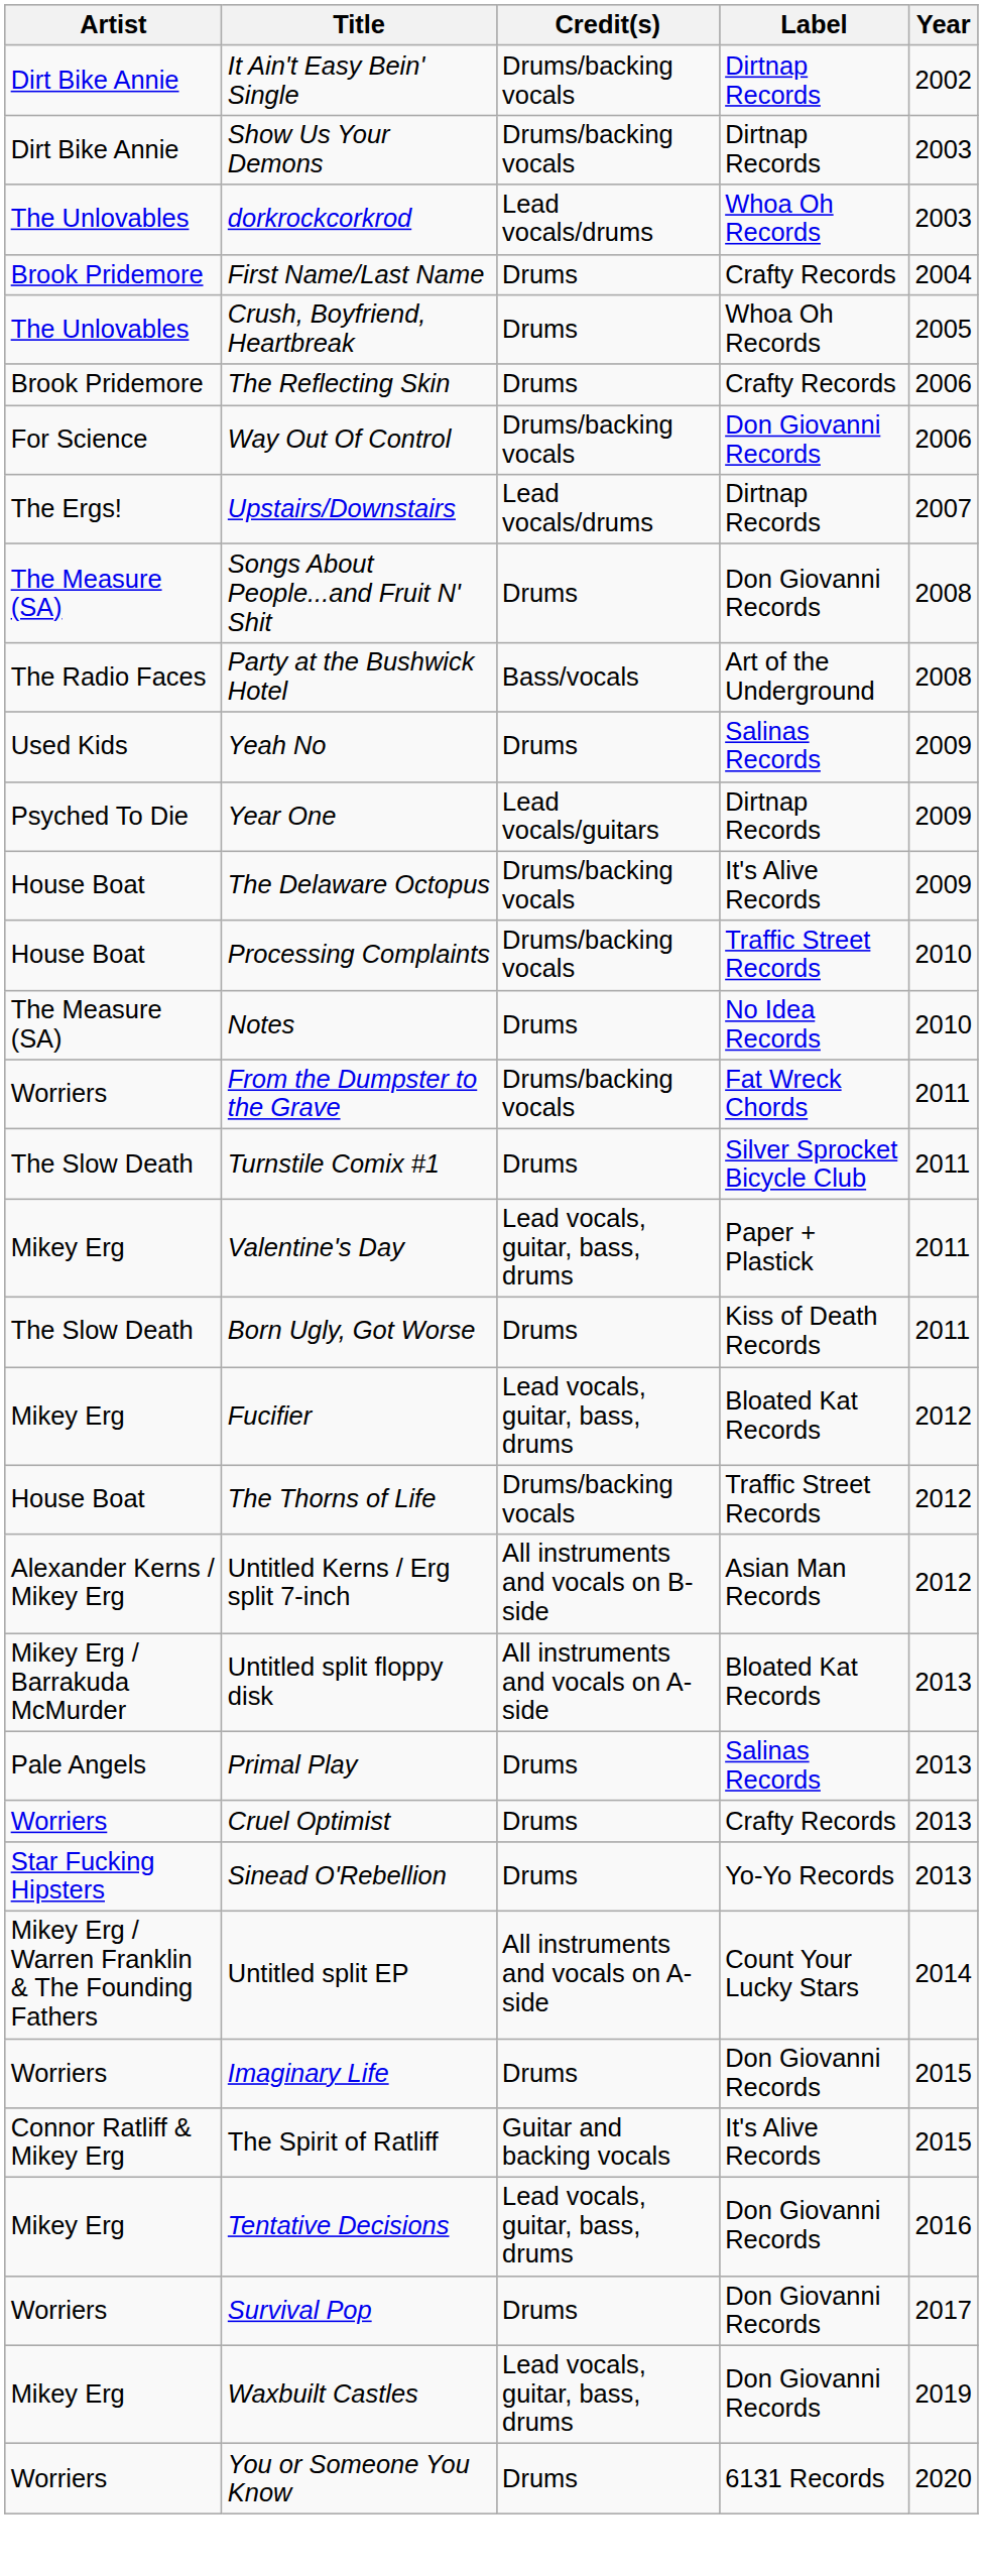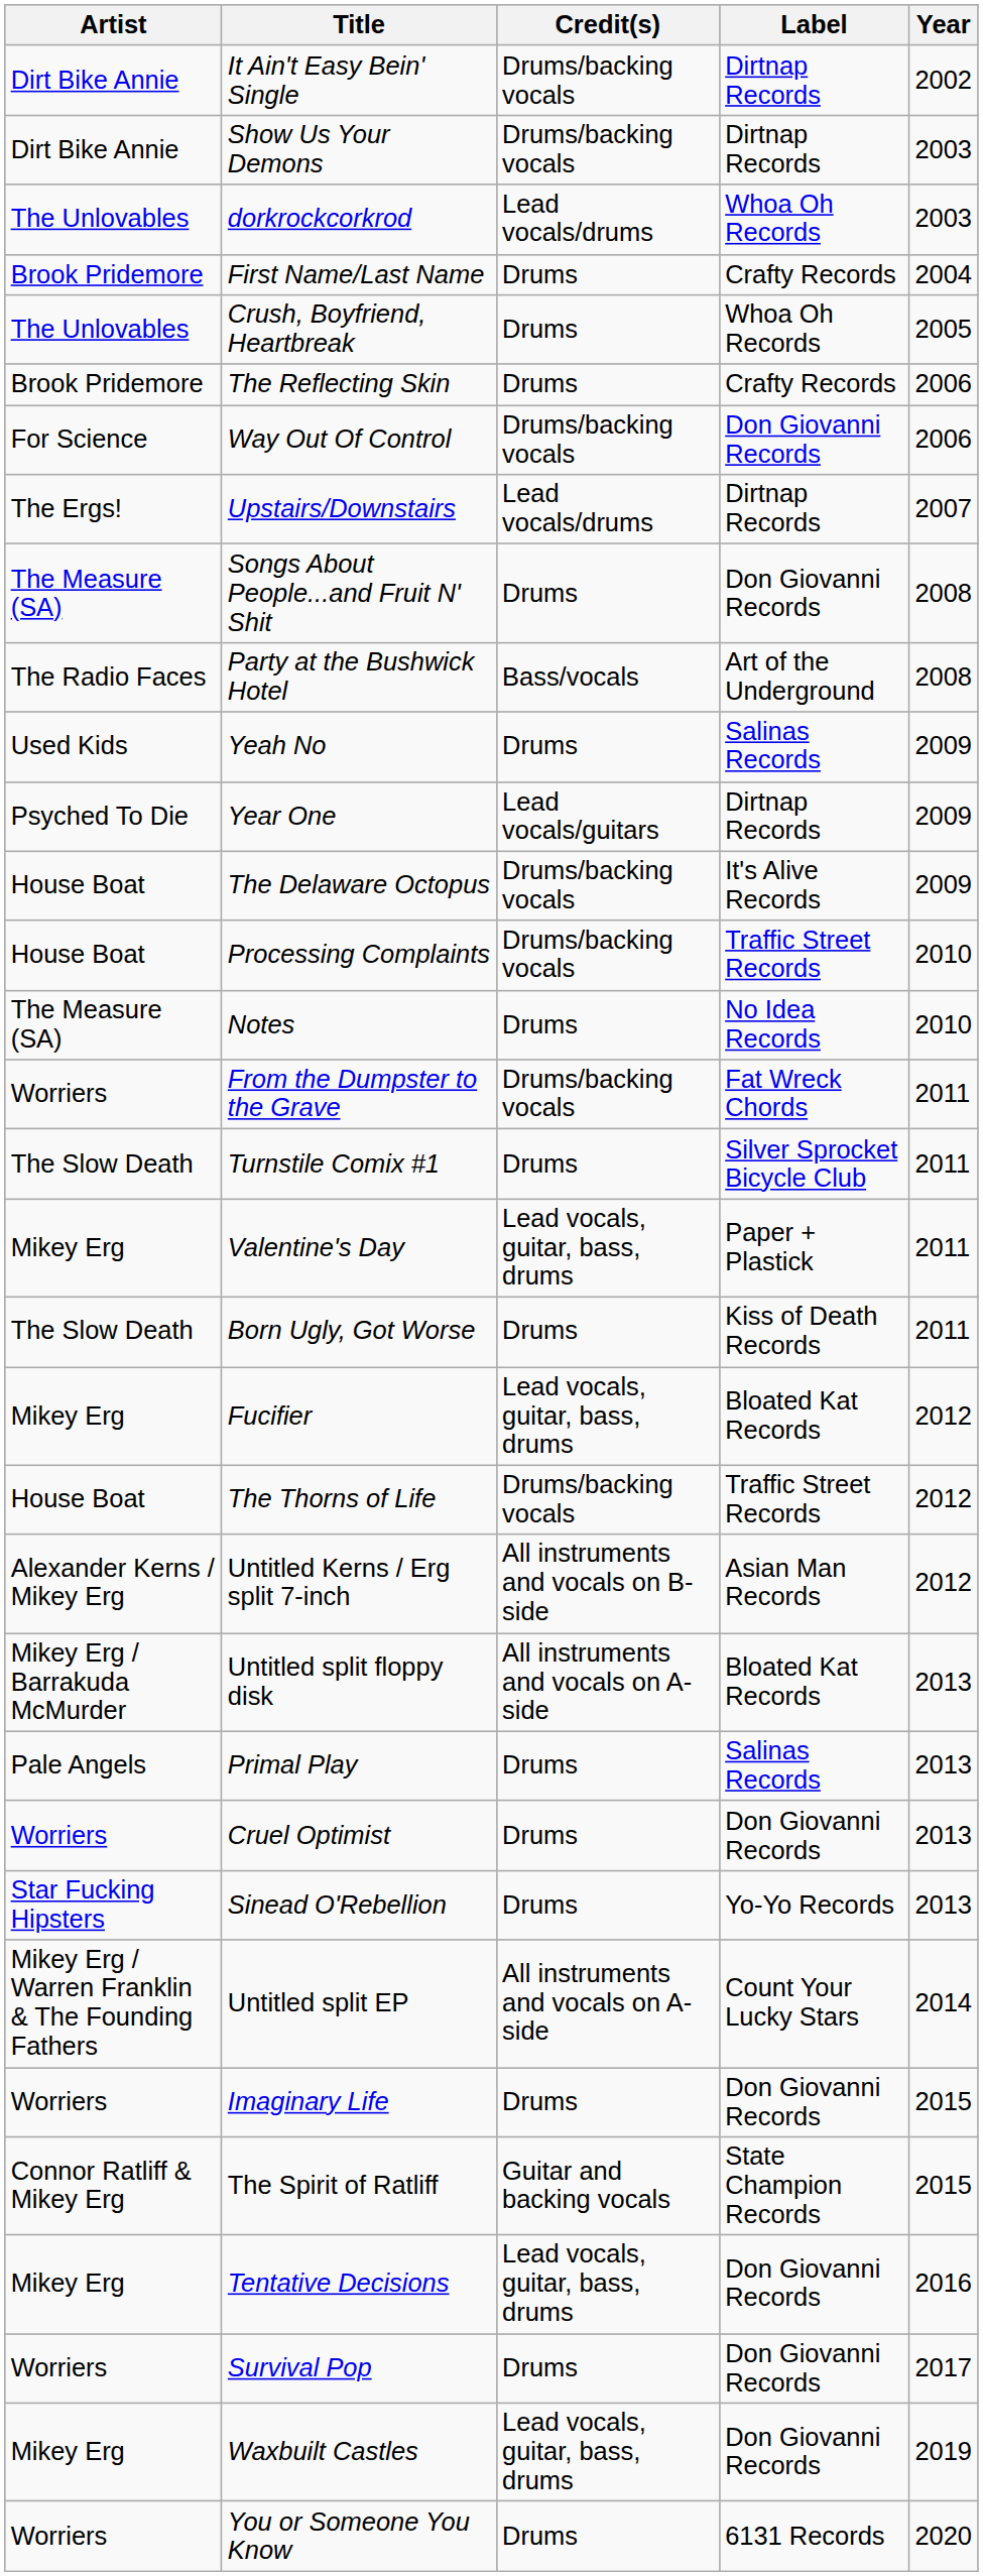Cruel Optimist | Label: Crafty Records -> Don Giovanni Records
The Spirit of Ratliff | Label: It's Alive Records -> State Champion Records
